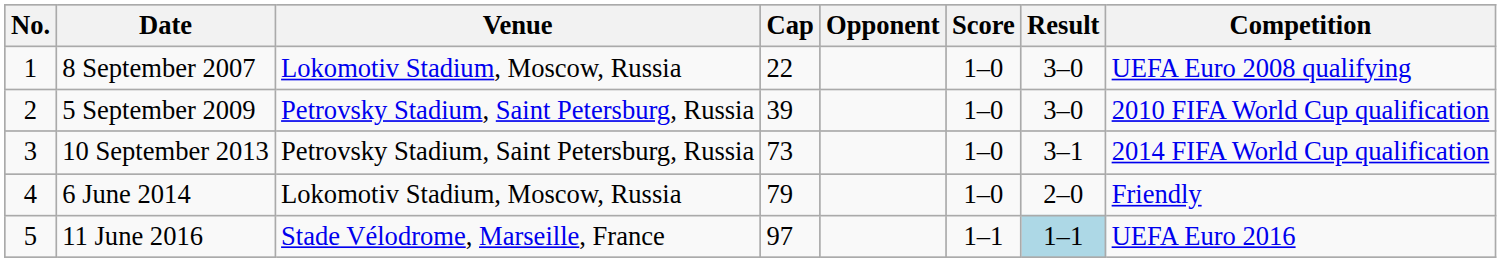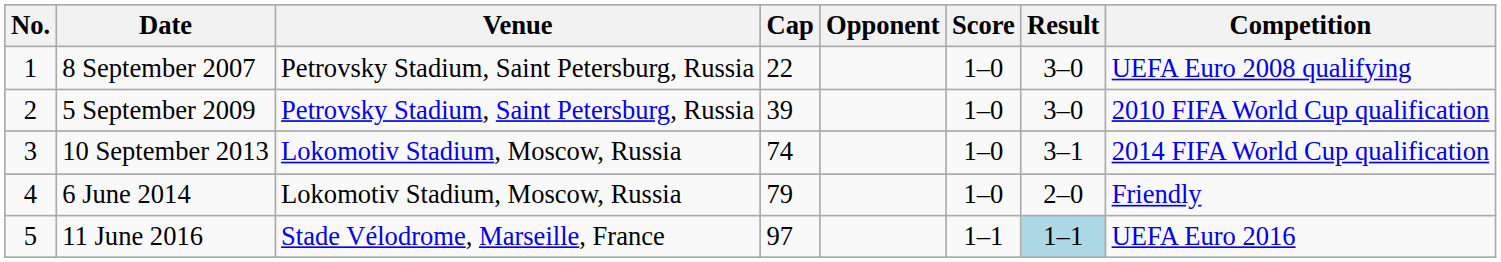8 September 2007 | Venue: Lokomotiv Stadium, Moscow, Russia -> Petrovsky Stadium, Saint Petersburg, Russia
10 September 2013 | Venue: Petrovsky Stadium, Saint Petersburg, Russia -> Lokomotiv Stadium, Moscow, Russia
10 September 2013 | Cap: 73 -> 74
